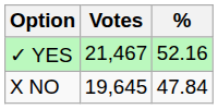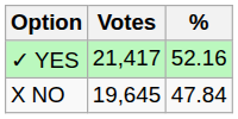✓ YES | Votes: 21,467 -> 21,417
